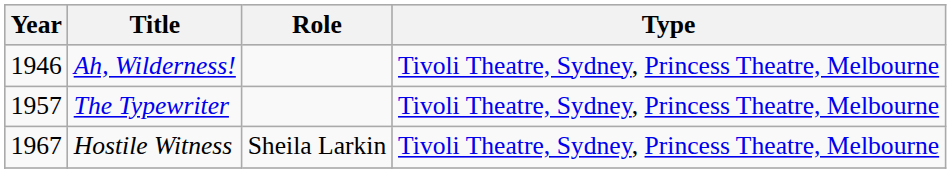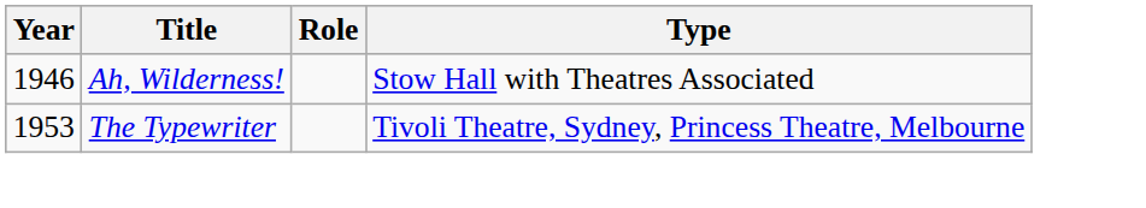Ah, Wilderness! | Type: Tivoli Theatre, Sydney, Princess Theatre, Melbourne -> Stow Hall with Theatres Associated
The Typewriter | Year: 1957 -> 1953
- row: 1967 | Hostile Witness | Sheila Larkin | Tivoli Theatre, Sydney, Princess Theatre, Melbourne
